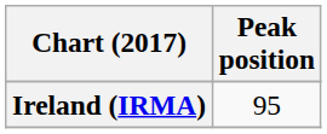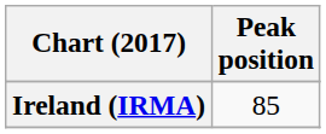Ireland (IRMA) | Peak position: 95 -> 85
